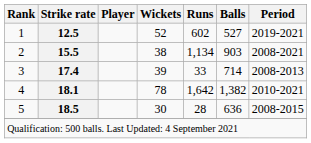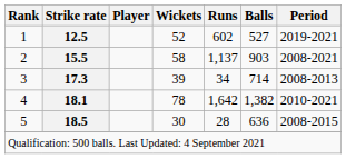2 | Wickets: 38 -> 58
2 | Runs: 1,134 -> 1,137
3 | Strike rate: 17.4 -> 17.3
3 | Runs: 33 -> 34
